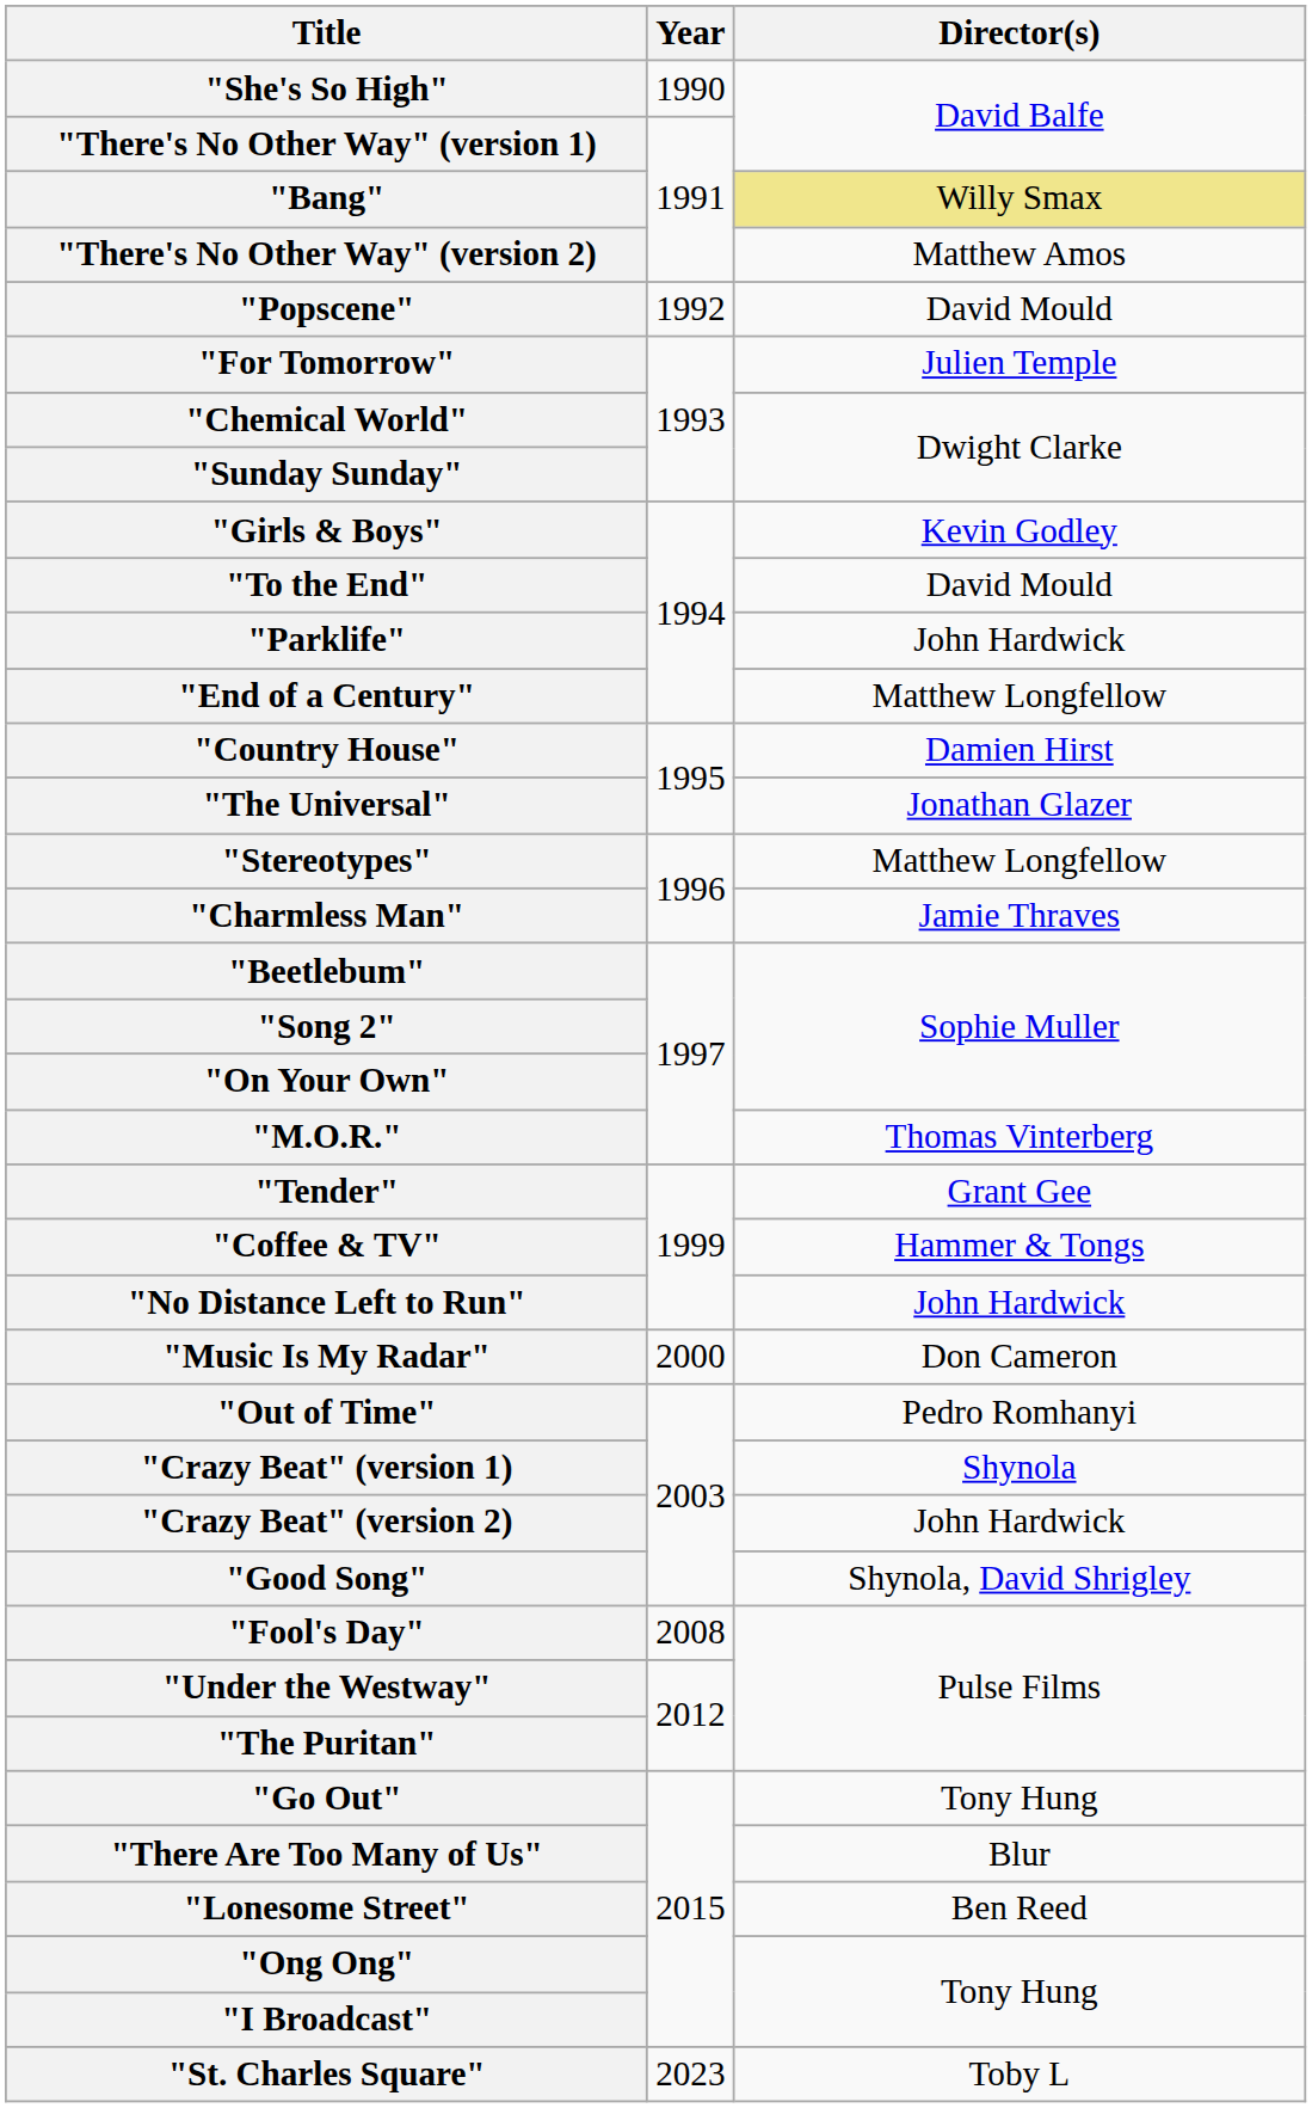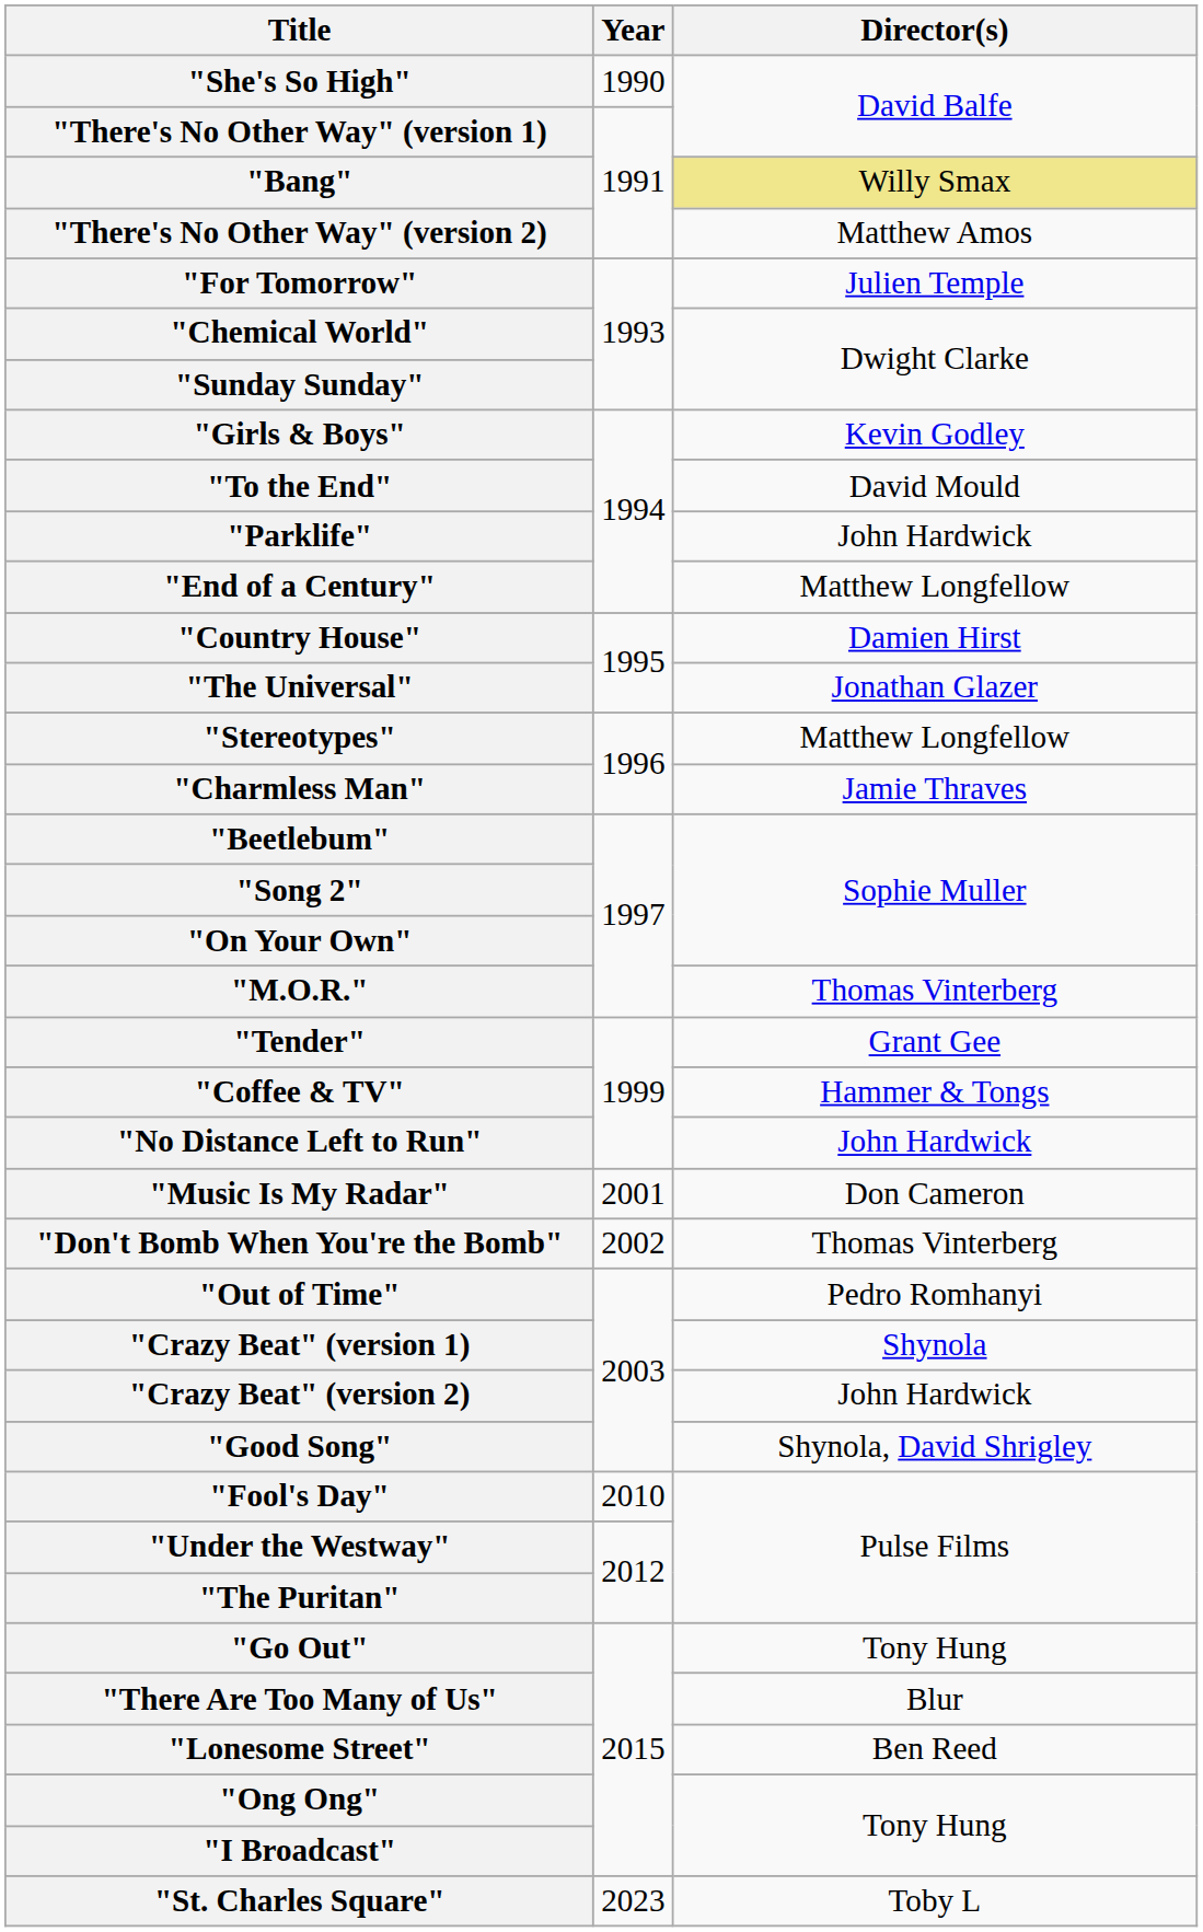- row: "Popscene" | 1992 | David Mould
"Music Is My Radar" | Year: 2000 -> 2001
+ row: "Don't Bomb When You're the Bomb" | 2002 | Thomas Vinterberg
"Fool's Day" | Year: 2008 -> 2010
